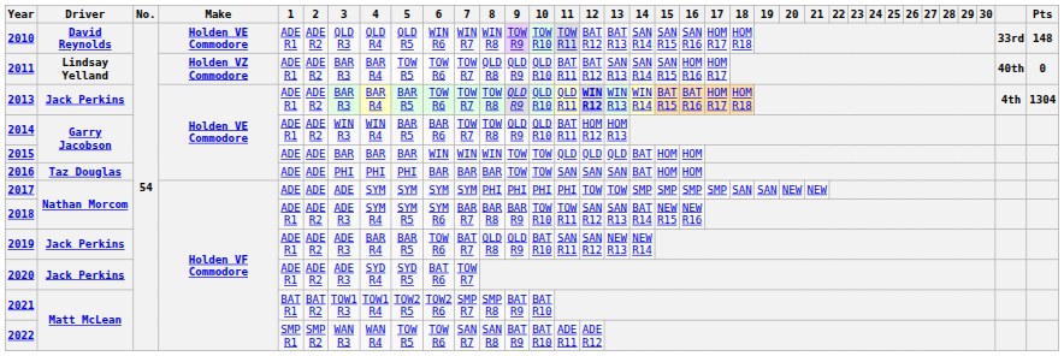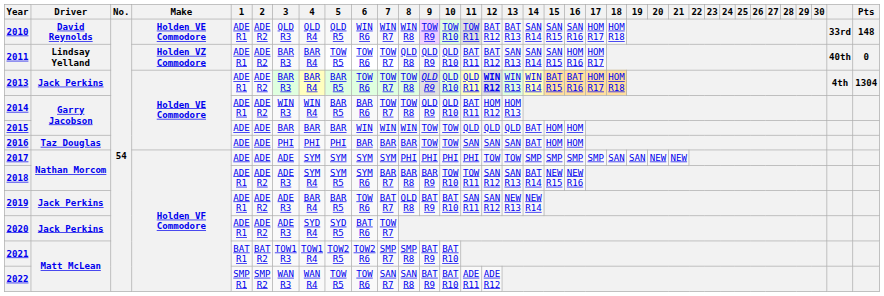2019 | 9: QLD R9 -> BAT R9
